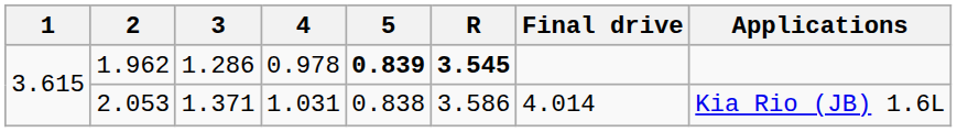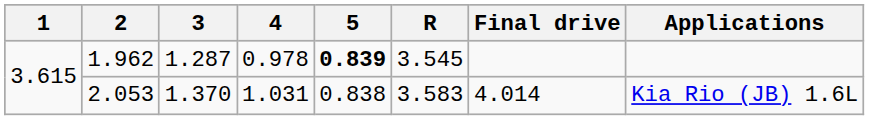1.962 | 3: 1.286 -> 1.287
1.962 | R: bold -> normal
2.053 | 3: 1.371 -> 1.370
2.053 | R: 3.586 -> 3.583
